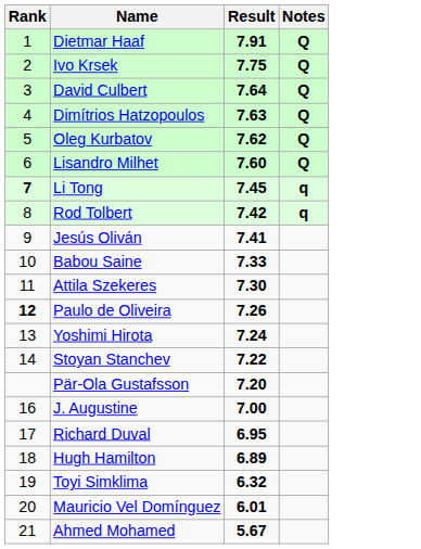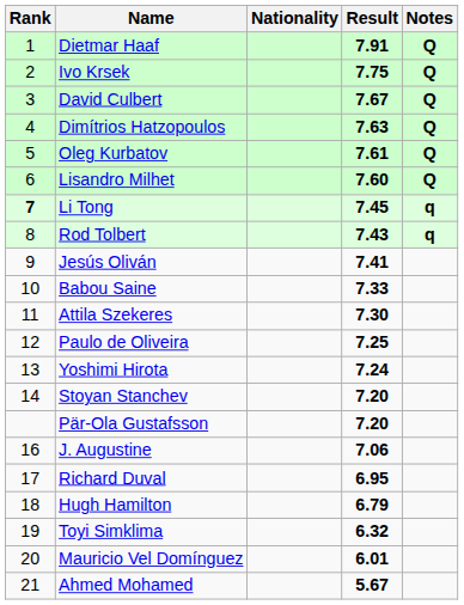+ column: Nationality
David Culbert | Result: 7.64 -> 7.67
Oleg Kurbatov | Result: 7.62 -> 7.61
Rod Tolbert | Result: 7.42 -> 7.43
Paulo de Oliveira | Rank: bold -> normal
Paulo de Oliveira | Result: 7.26 -> 7.25
Stoyan Stanchev | Result: 7.22 -> 7.20
J. Augustine | Result: 7.00 -> 7.06
Hugh Hamilton | Result: 6.89 -> 6.79
